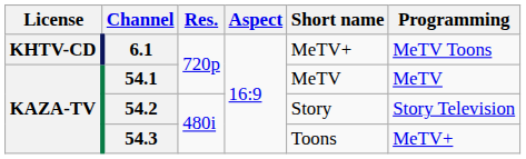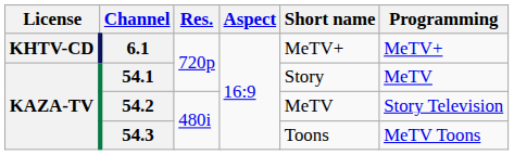6.1 | Programming: MeTV Toons -> MeTV+
54.1 | Short name: MeTV -> Story
54.2 | Short name: Story -> MeTV
54.3 | Programming: MeTV+ -> MeTV Toons
